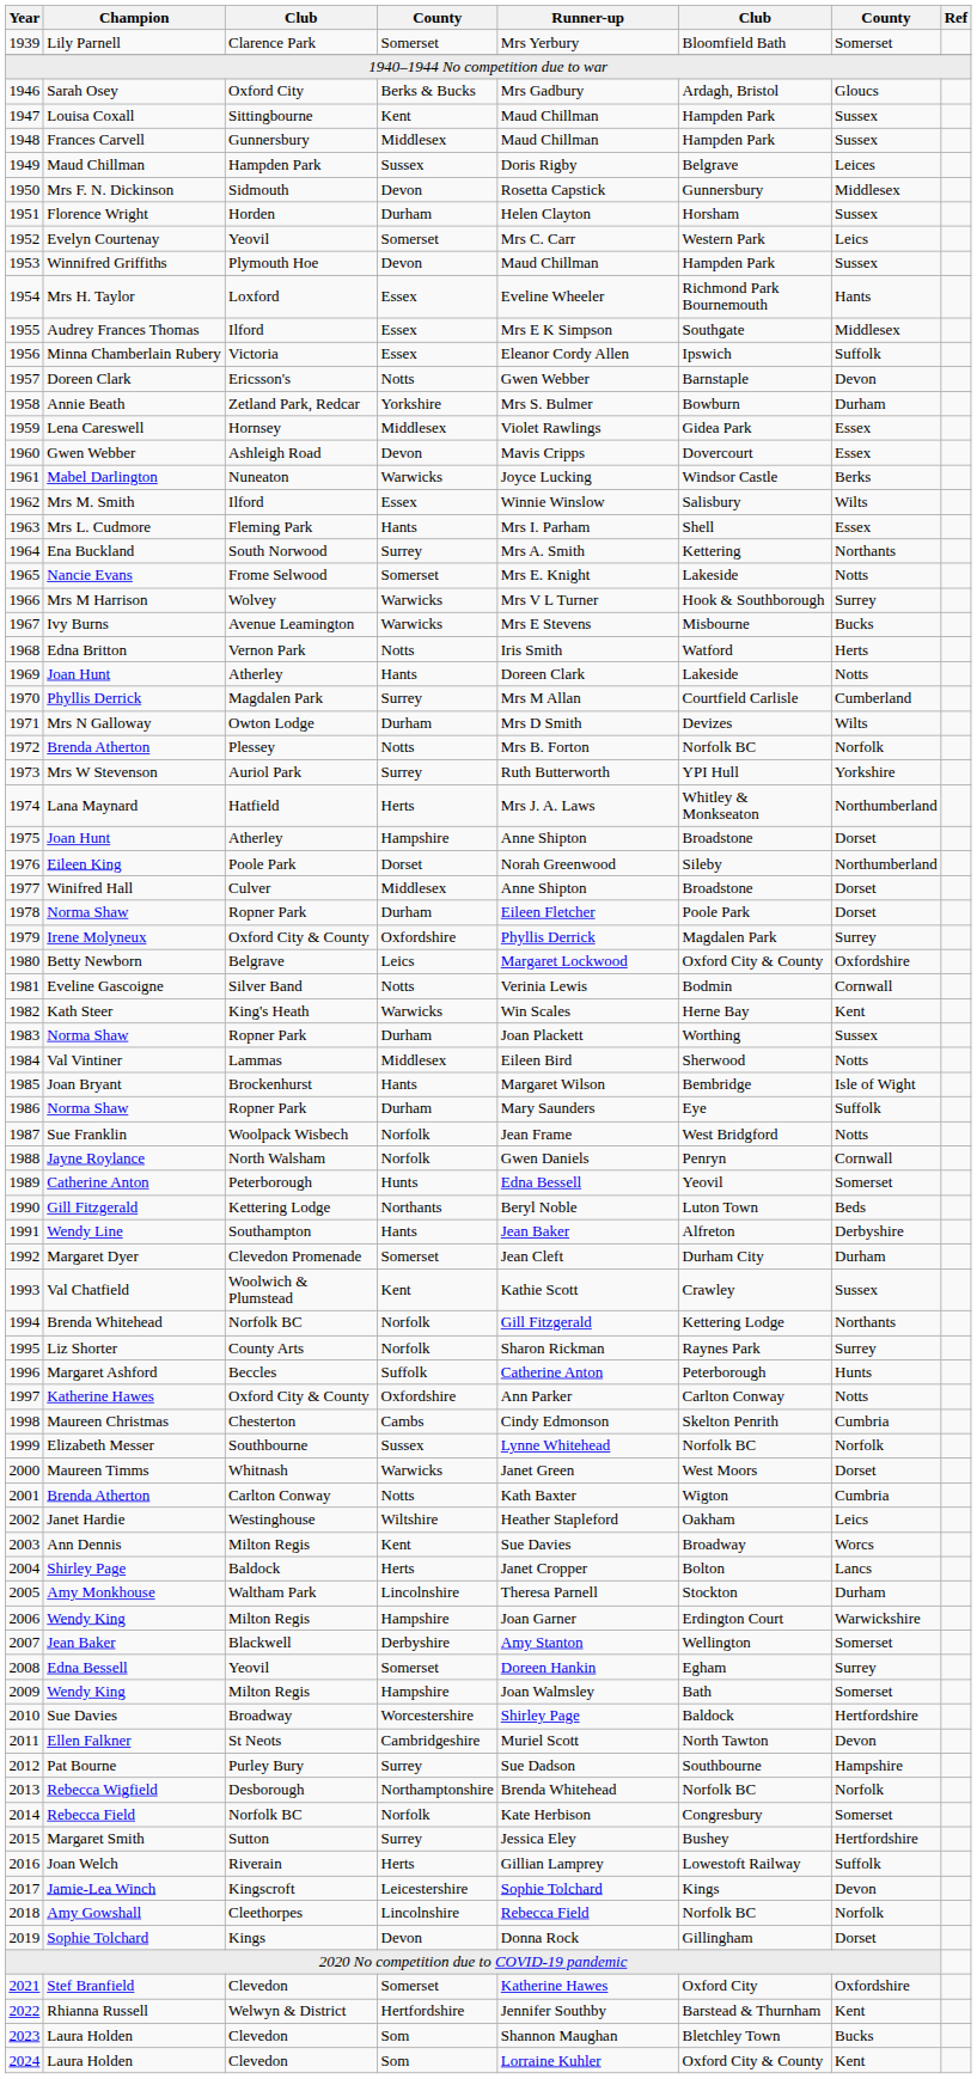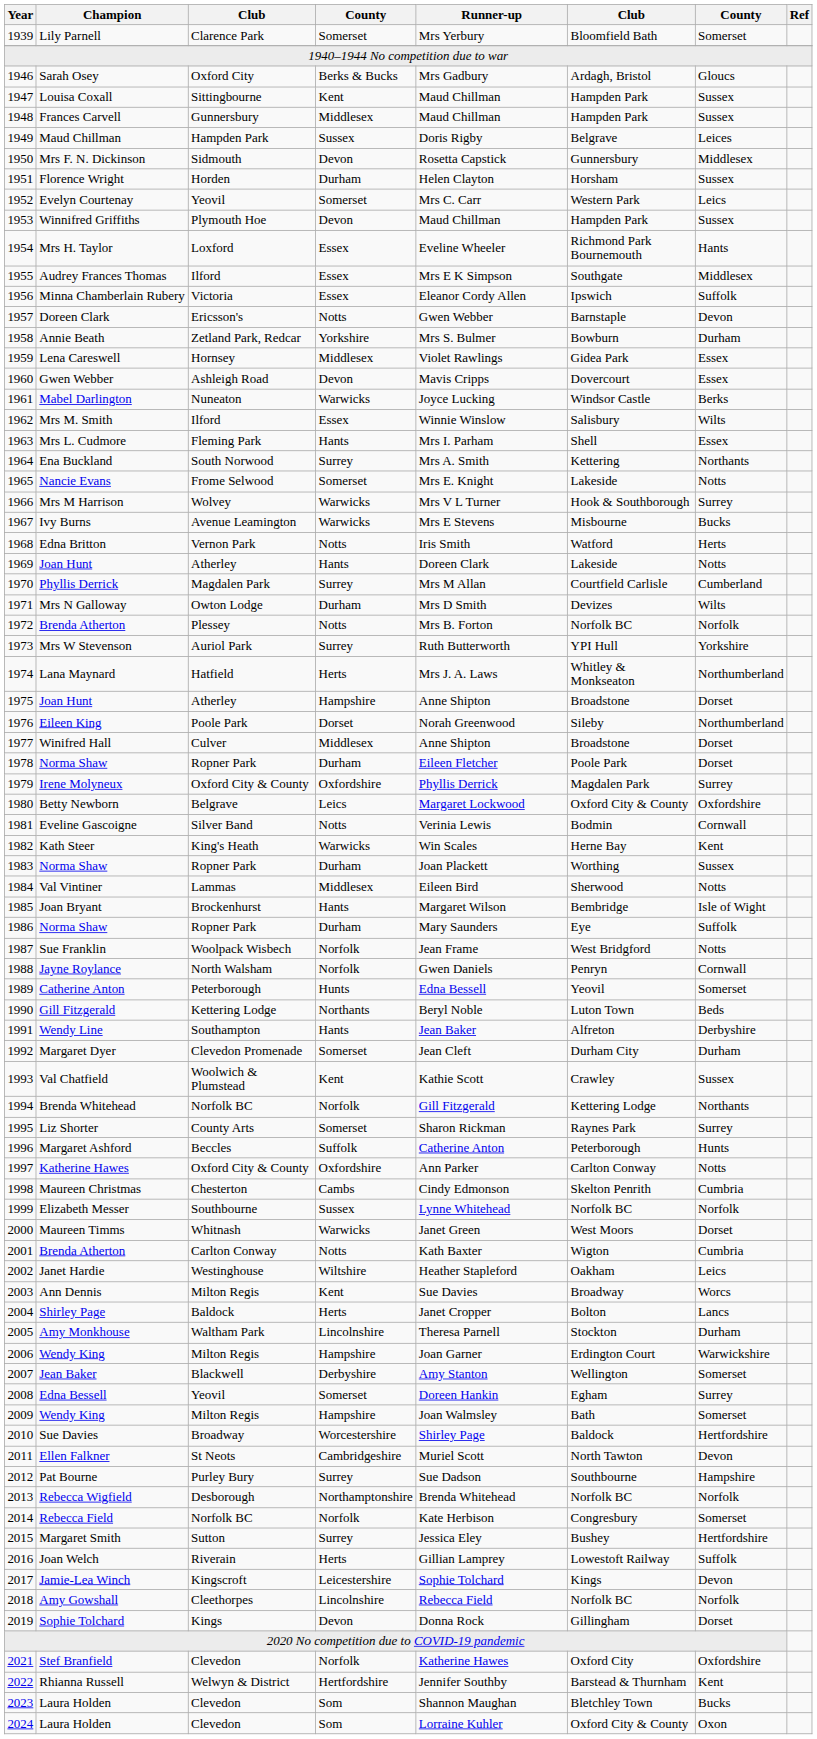Liz Shorter | column 4: Norfolk -> Somerset
Stef Branfield | column 4: Somerset -> Norfolk
2024 / Laura Holden | column 7: Kent -> Oxon
